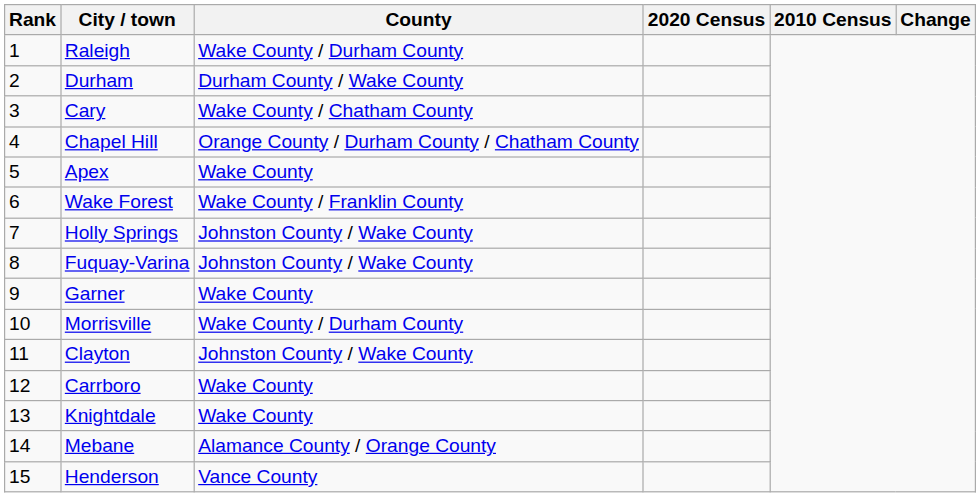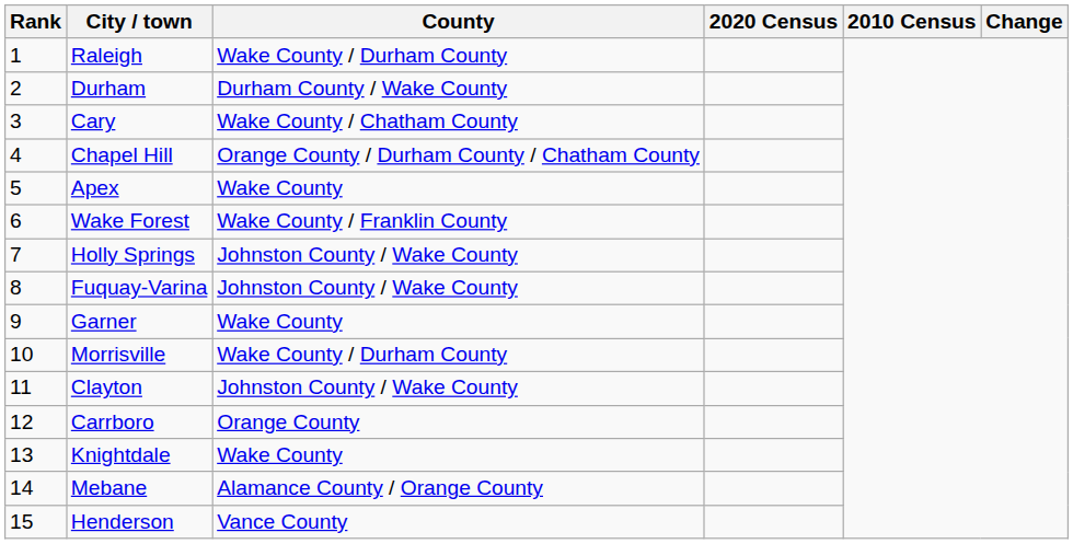Carrboro | County: Wake County -> Orange County
